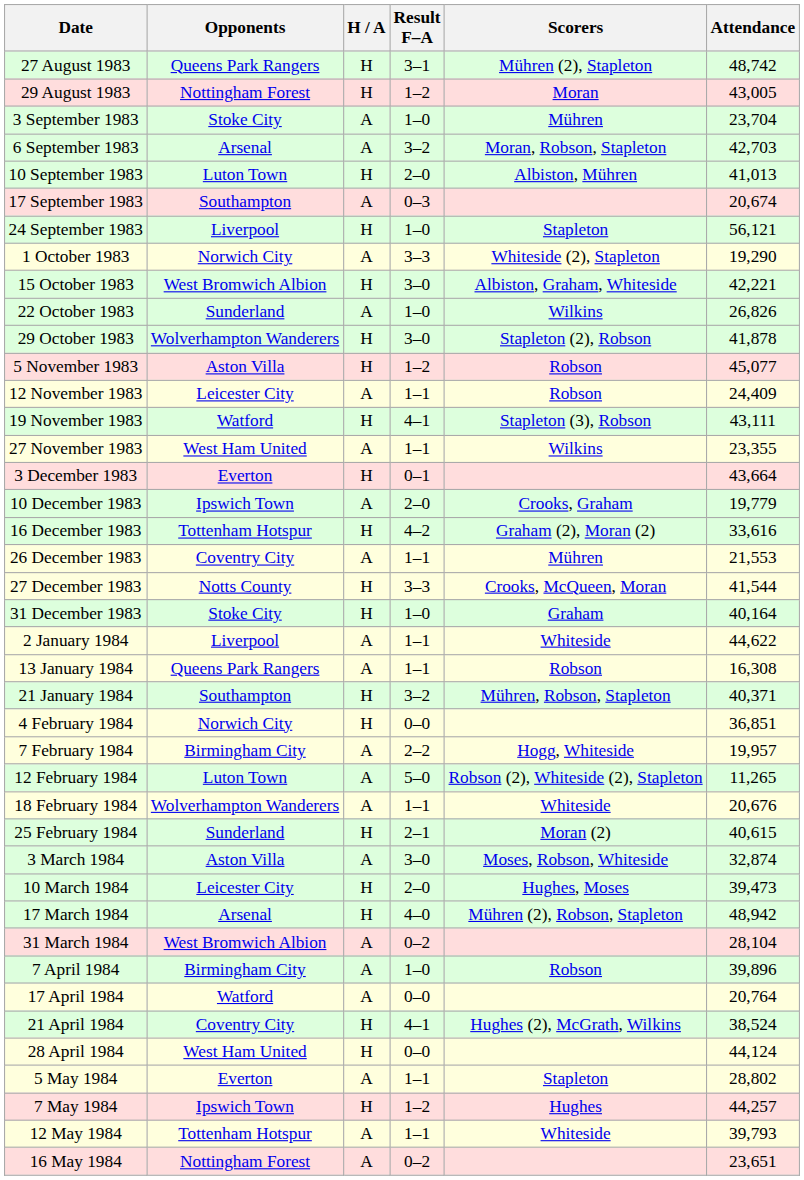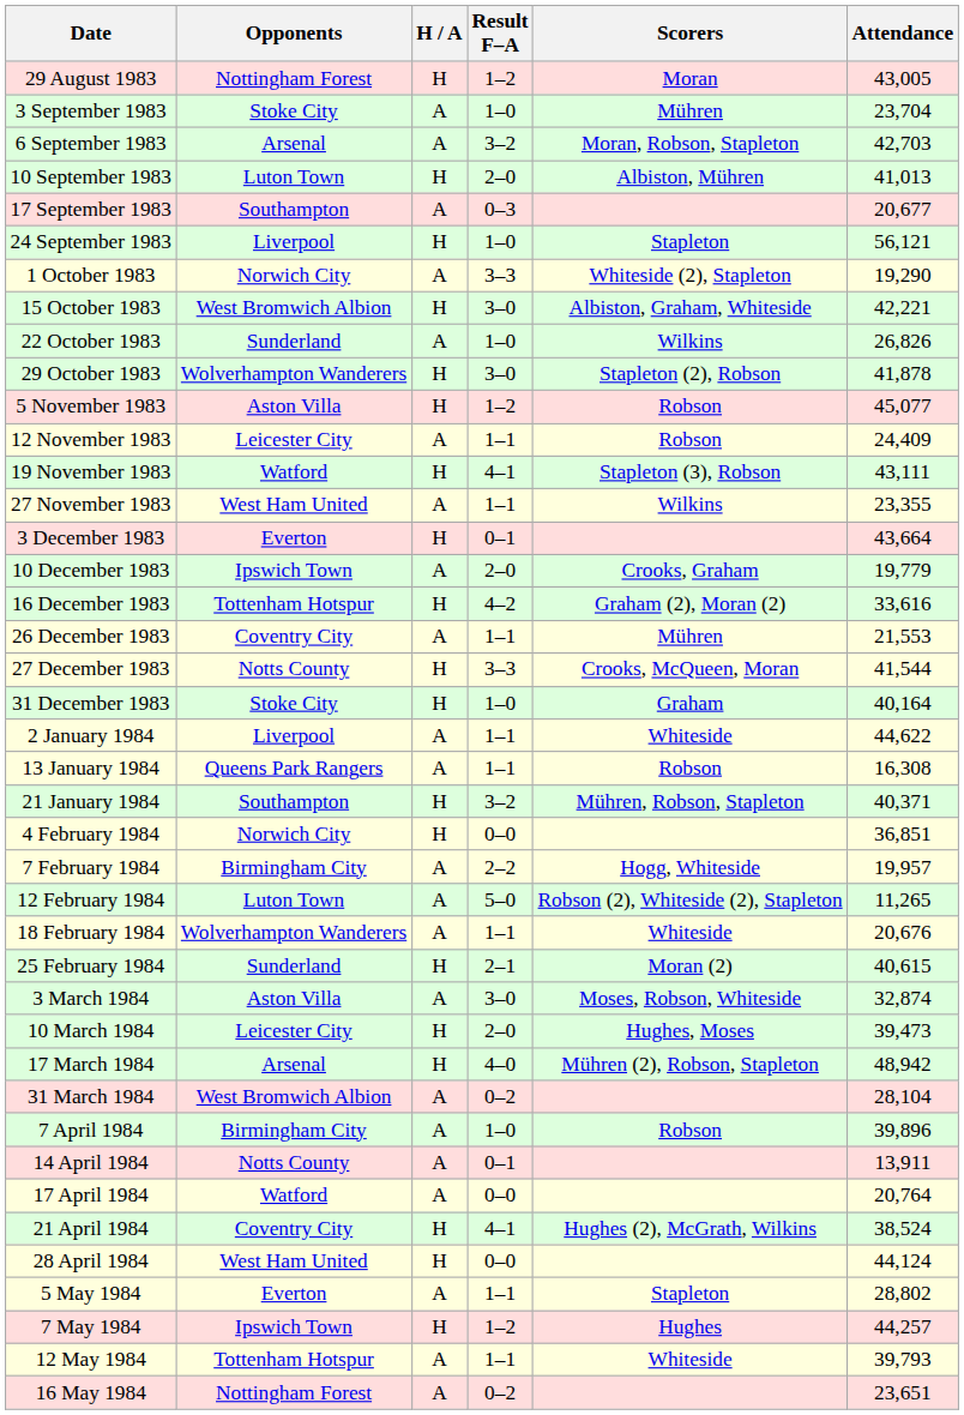- row: 27 August 1983 | Queens Park Rangers | H | 3–1 | Mühren (2), Stapleton | 48,742
17 September 1983 | Attendance: 20,674 -> 20,677
+ row: 14 April 1984 | Notts County | A | 0–1 | 13,911
